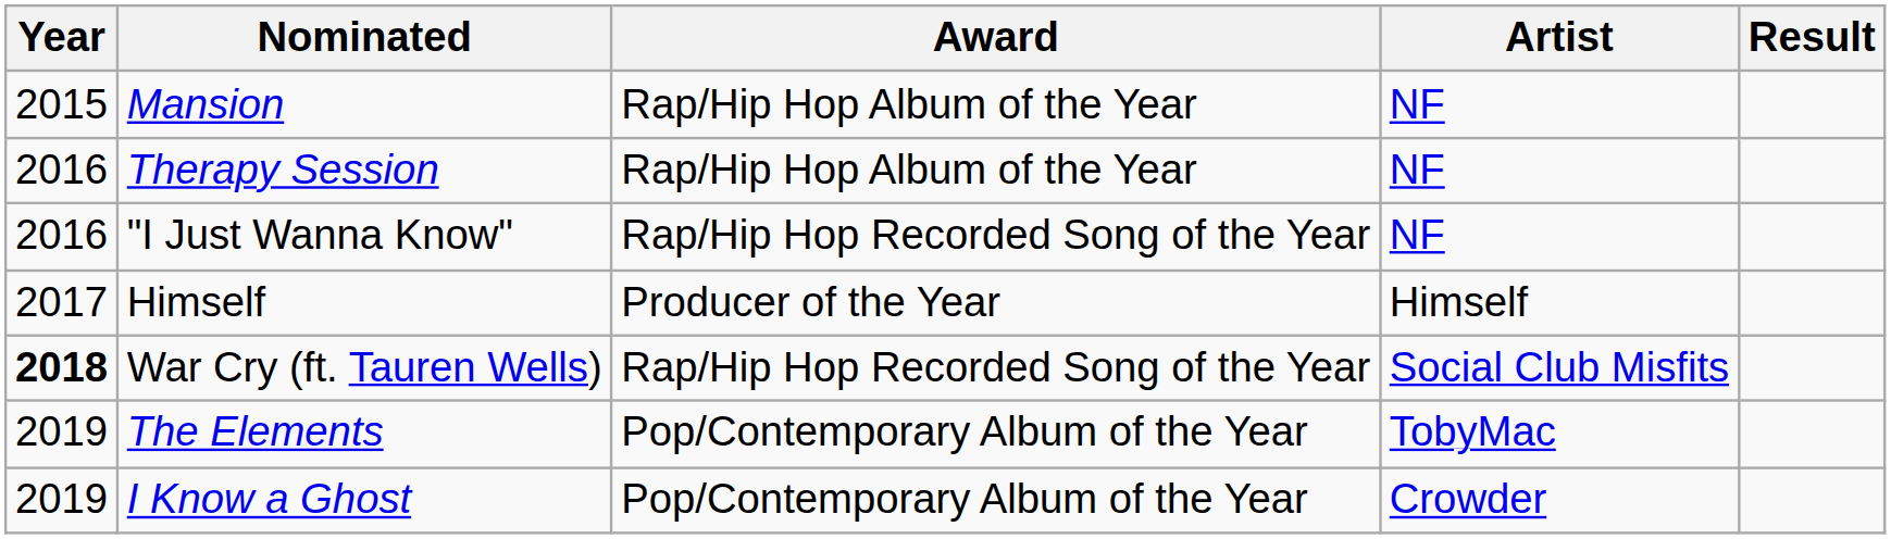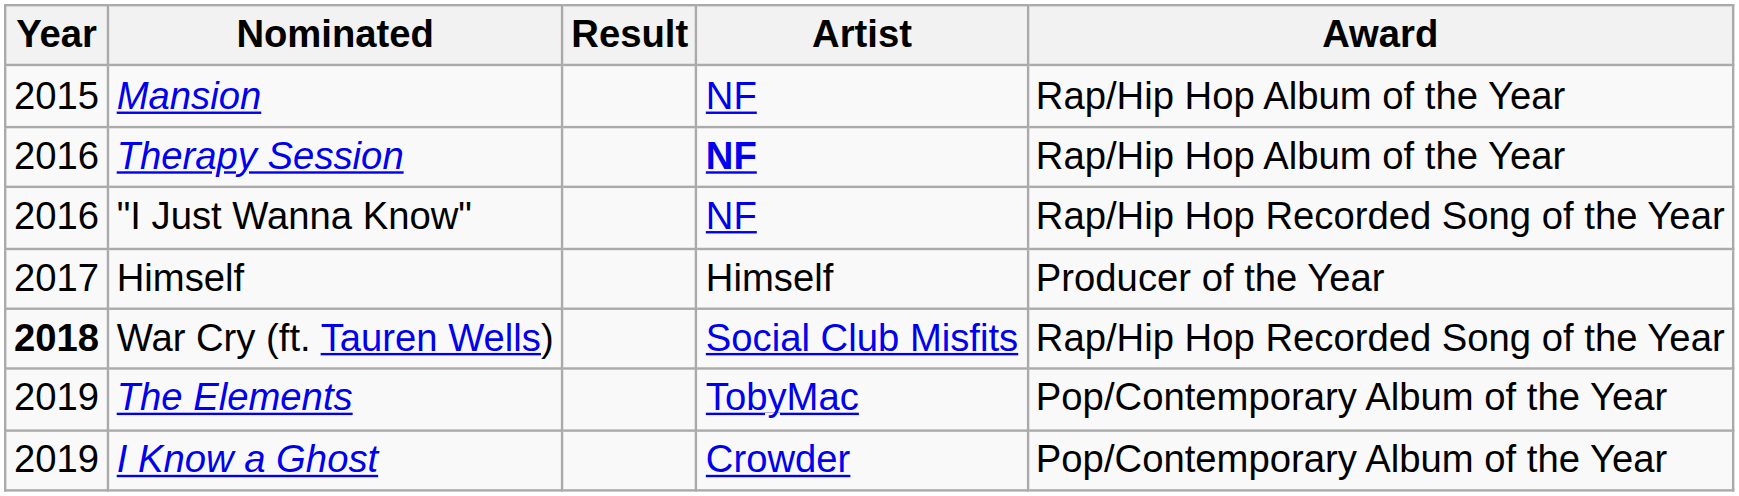columns swapped: Award <-> Result
Therapy Session | Artist: normal -> bold
